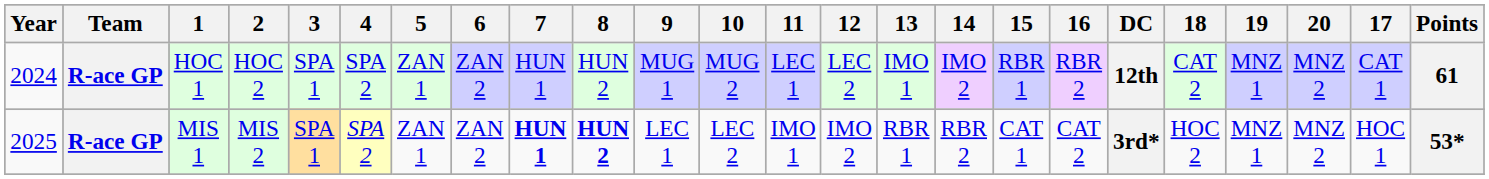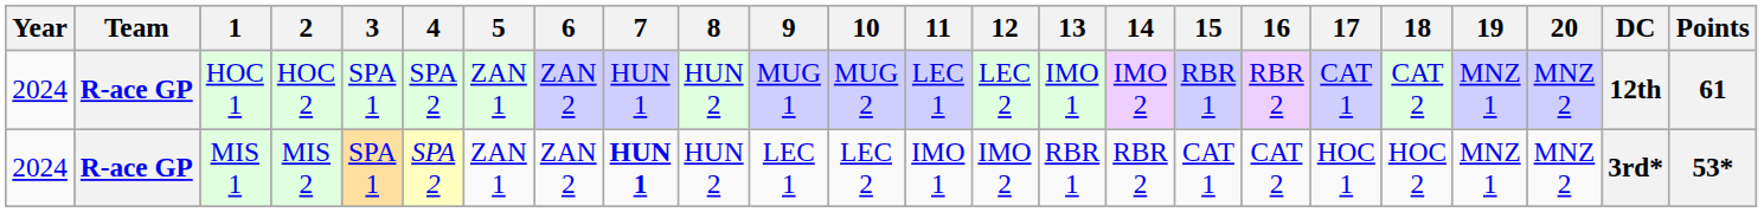columns swapped: 17 <-> DC
MIS 1 | Year: 2025 -> 2024
MIS 1 | 8: bold -> normal
